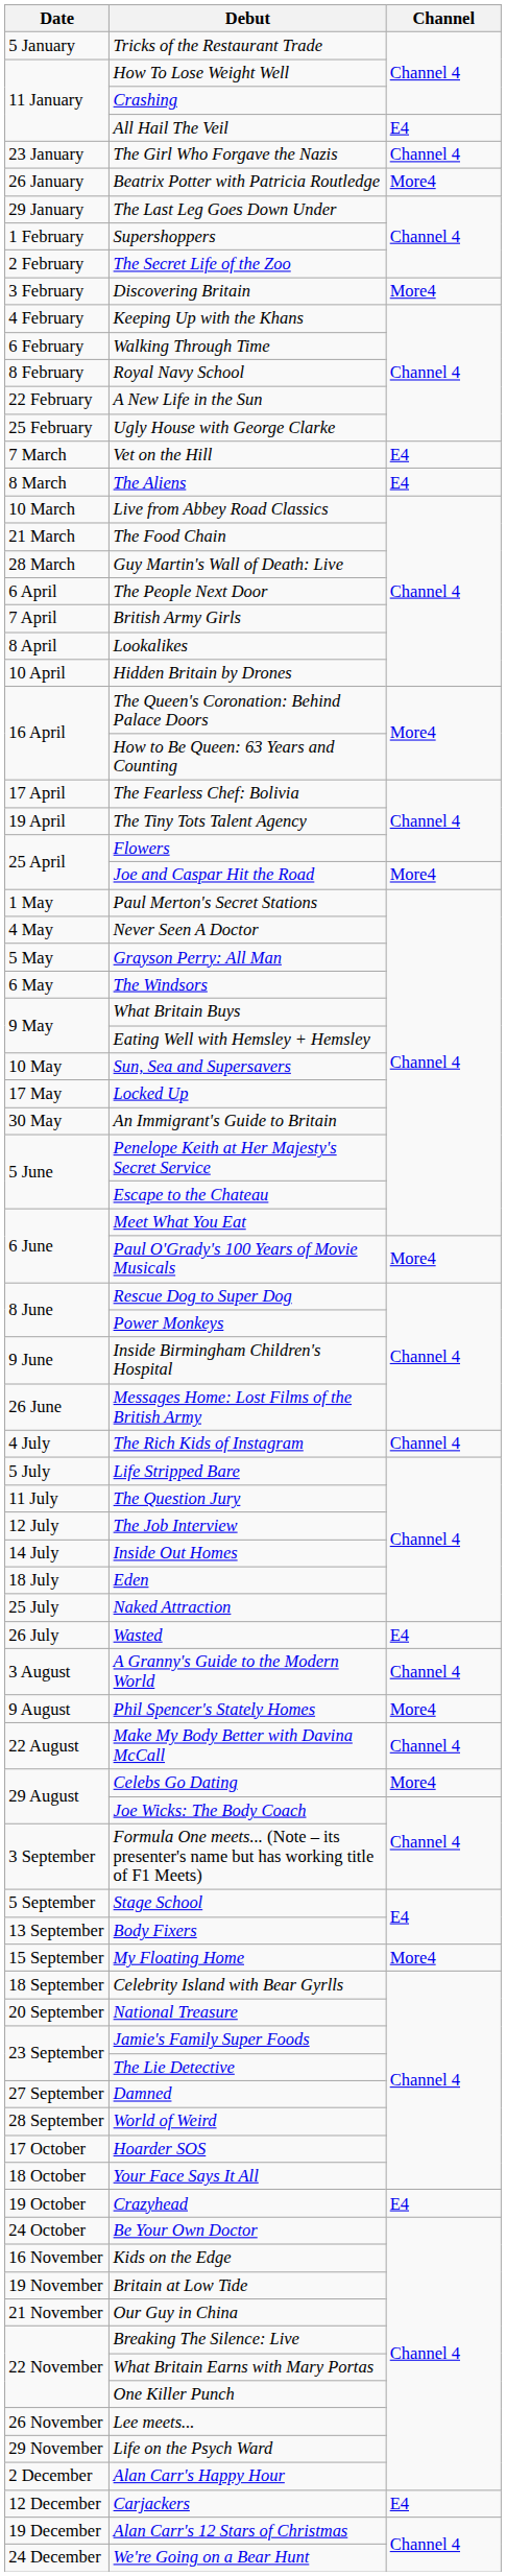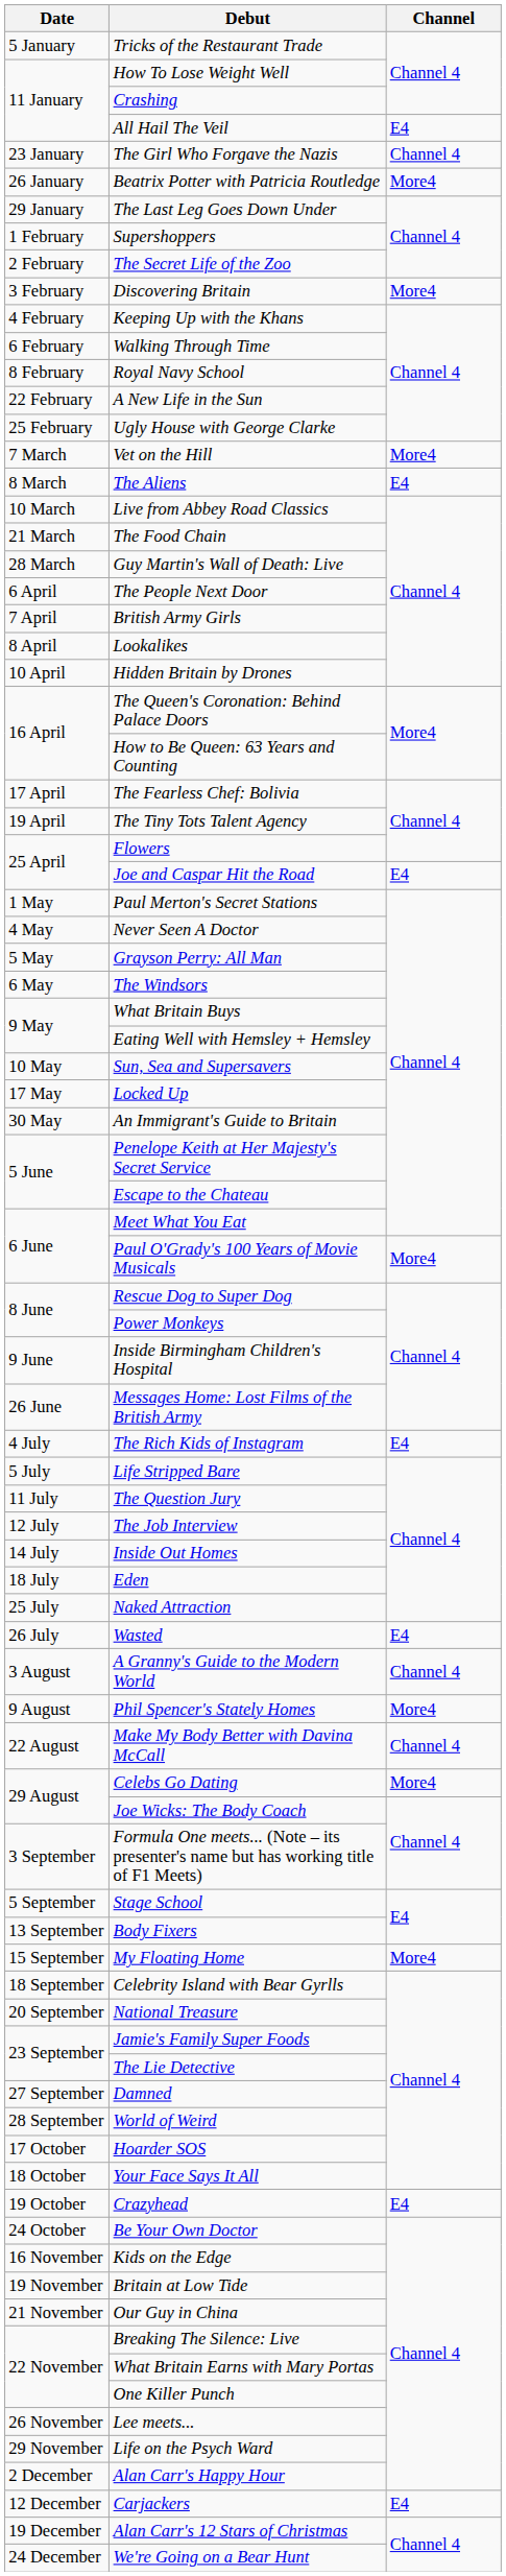Vet on the Hill | Channel: E4 -> More4
Joe and Caspar Hit the Road | Channel: More4 -> E4
The Rich Kids of Instagram | Channel: Channel 4 -> E4
